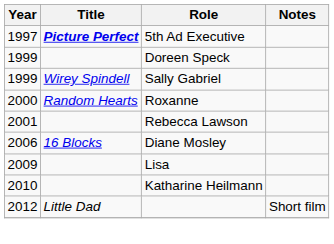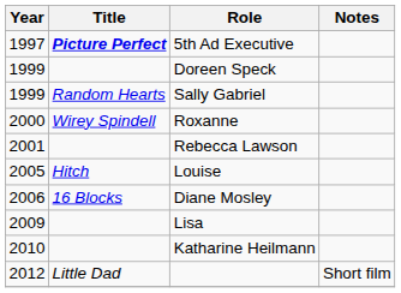Sally Gabriel | Title: Wirey Spindell -> Random Hearts
Roxanne | Title: Random Hearts -> Wirey Spindell
+ row: 2005 | Hitch | Louise
